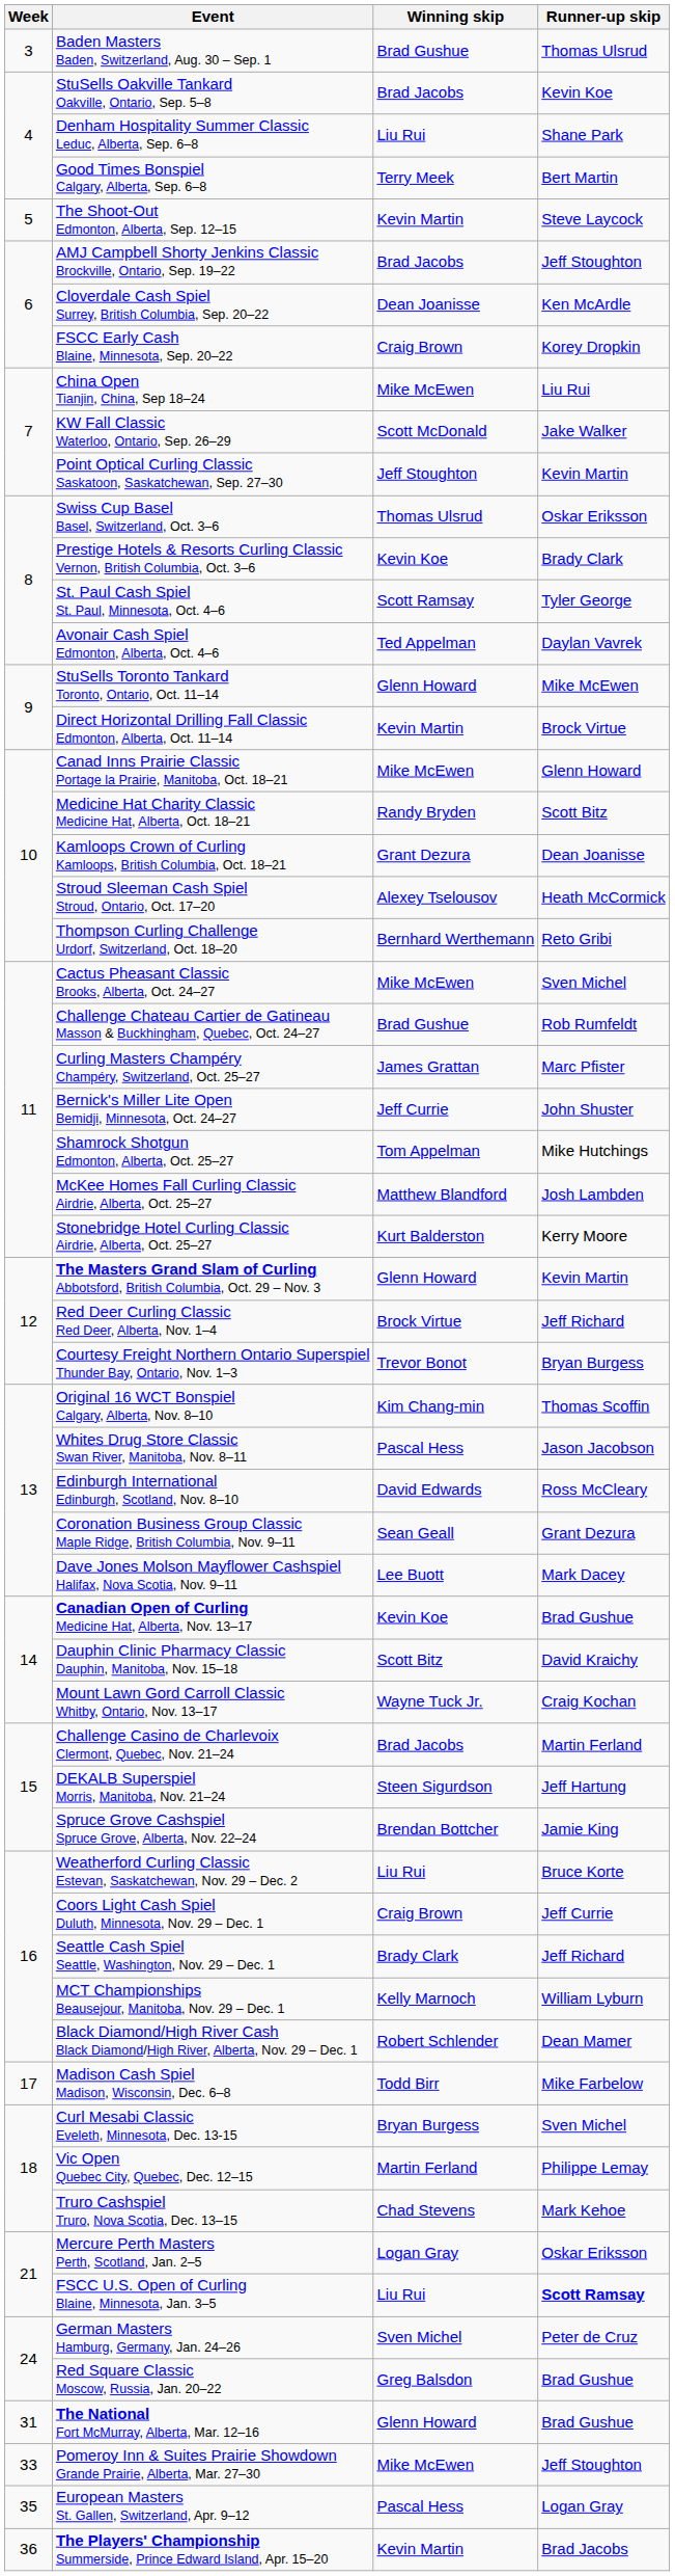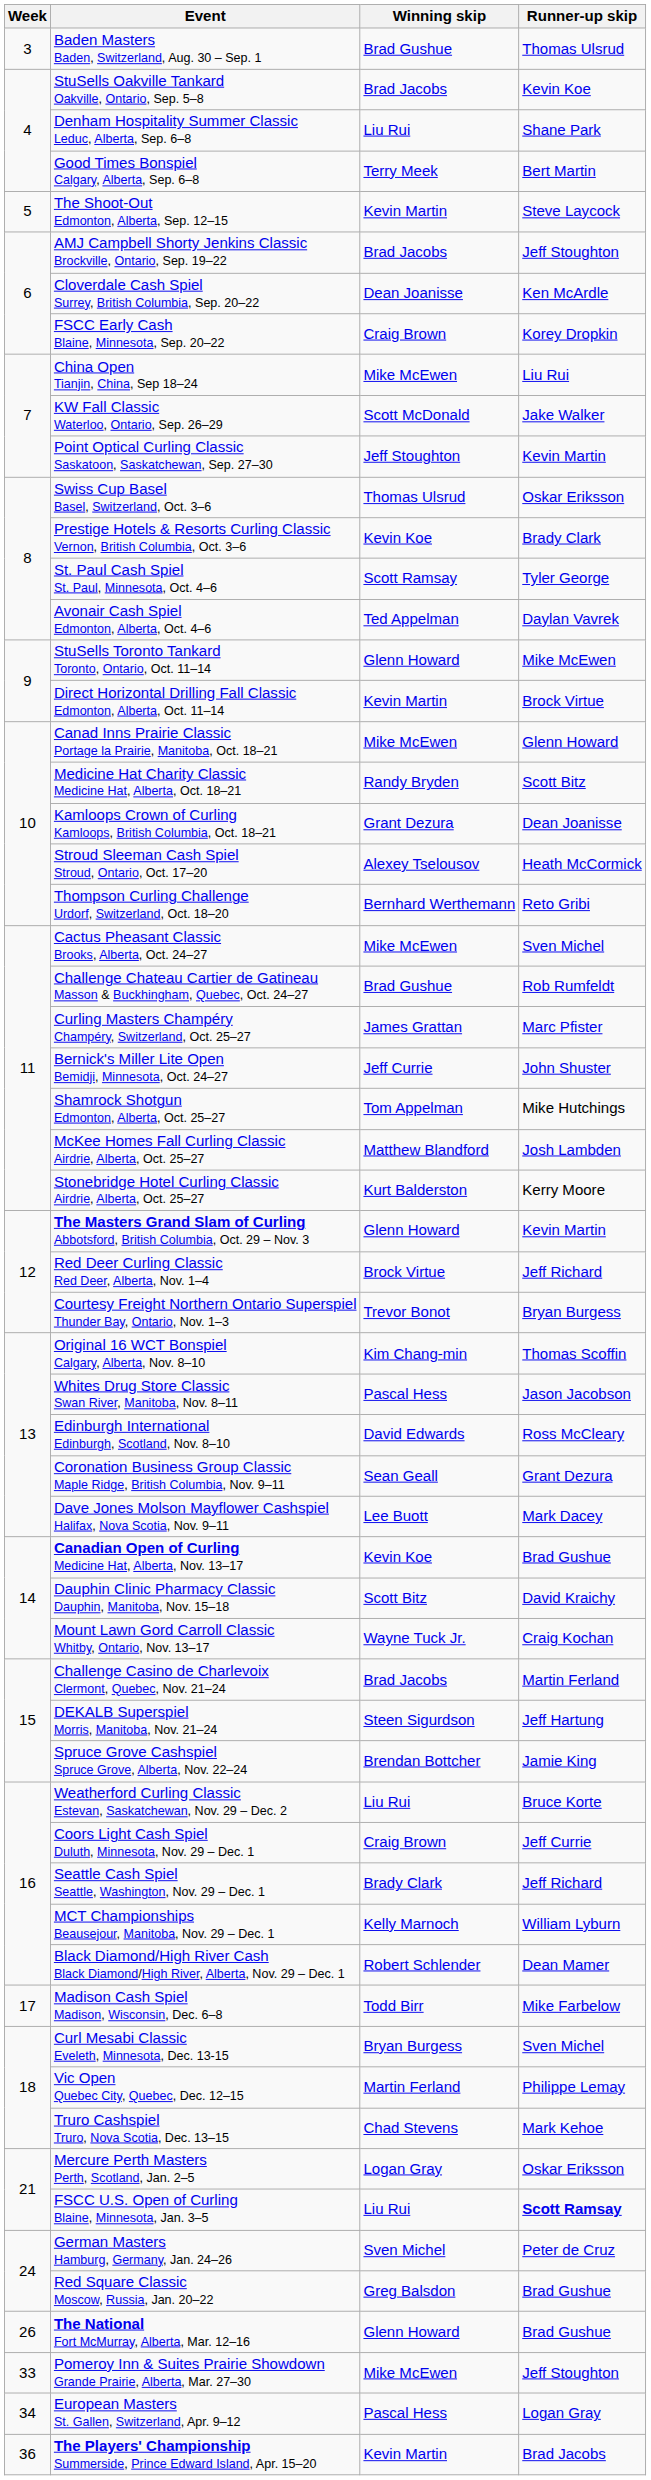The National Fort McMurray, Alberta, Mar. 12–16 | Week: 31 -> 26
European Masters St. Gallen, Switzerland, Apr. 9–12 | Week: 35 -> 34
